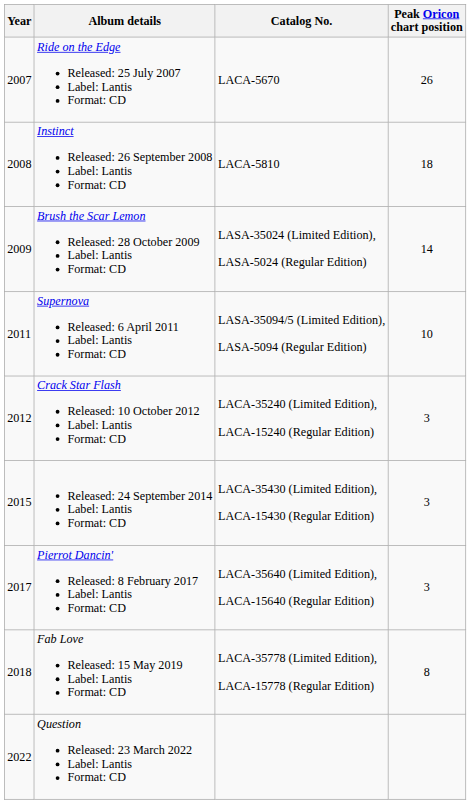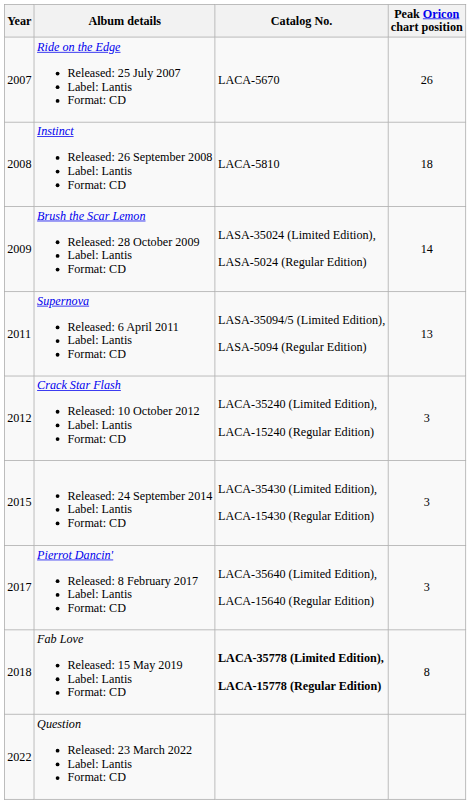Supernova Released: 6 April 2011 Label: Lantis Format: CD | Peak Oricon chart position: 10 -> 13
Fab Love Released: 15 May 2019 Label: Lantis Format: CD | Catalog No.: normal -> bold
